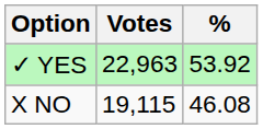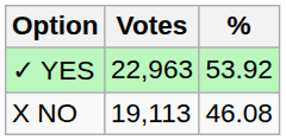X NO | Votes: 19,115 -> 19,113
